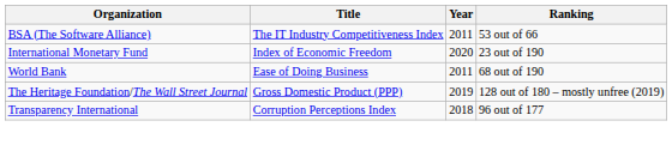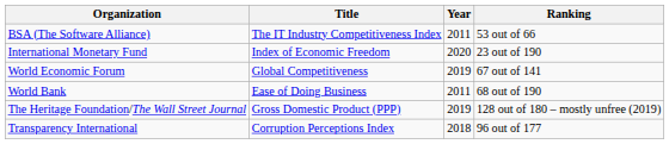+ row: World Economic Forum | Global Competitiveness | 2019 | 67 out of 141
